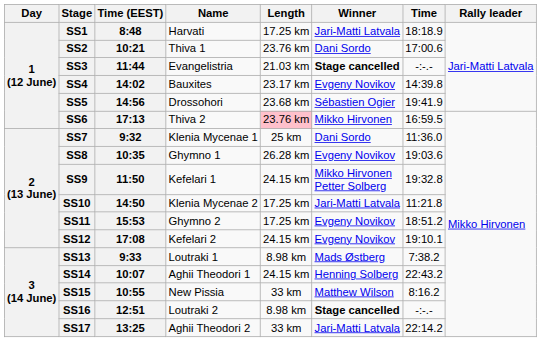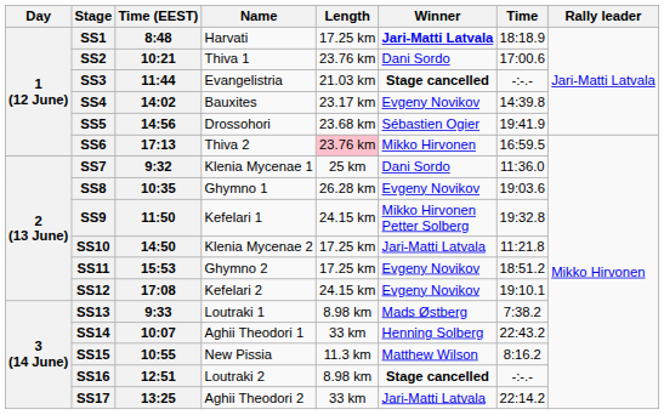SS1 | Winner: normal -> bold
SS14 | Length: 24.15 km -> 33 km
SS15 | Length: 33 km -> 11.3 km
